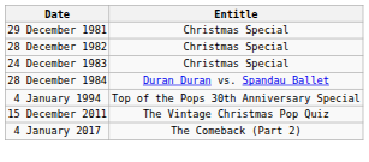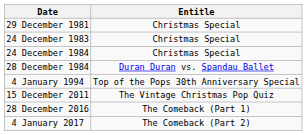- row: 28 December 1982 | Christmas Special
+ row: 24 December 1984 | Christmas Special
+ row: 28 December 2016 | The Comeback (Part 1)
